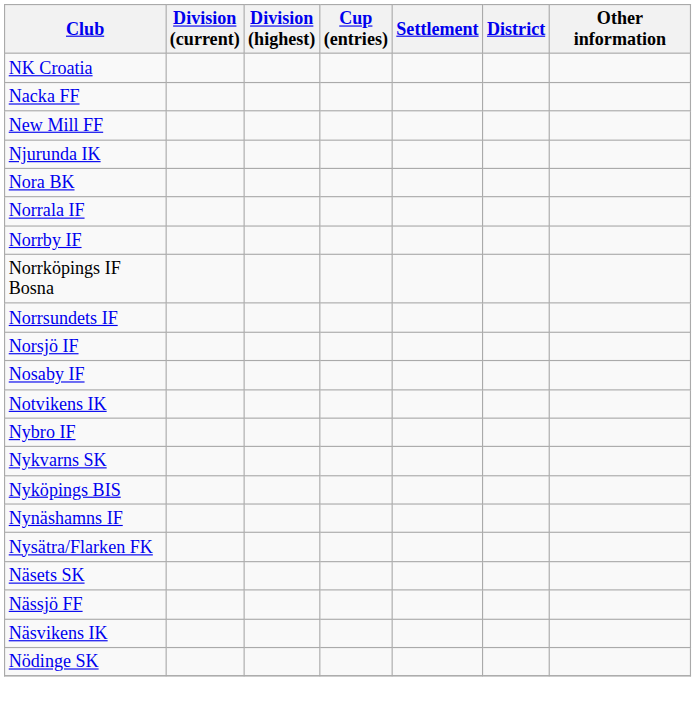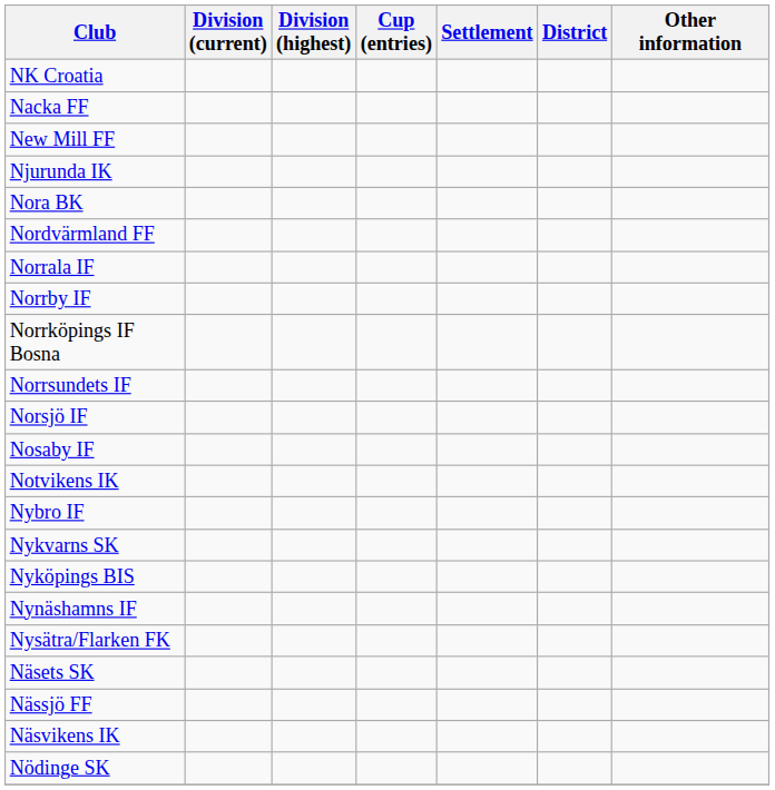+ row: Nordvärmland FF
